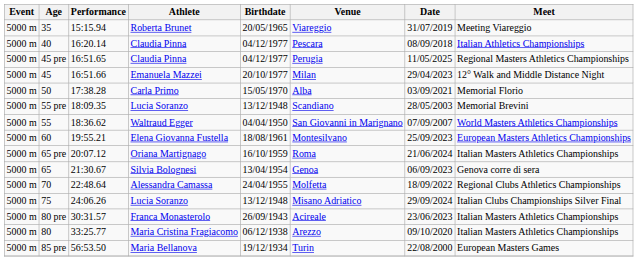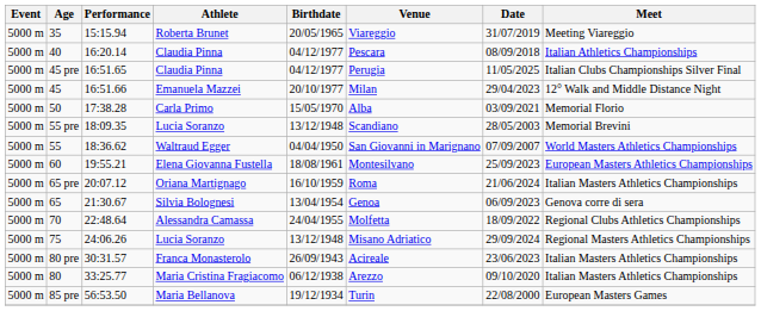45 pre | Meet: Regional Masters Athletics Championships -> Italian Clubs Championships Silver Final
75 | Meet: Italian Clubs Championships Silver Final -> Regional Masters Athletics Championships
